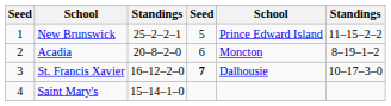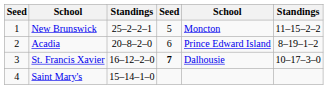New Brunswick | column 5: Prince Edward Island -> Moncton
Acadia | column 5: Moncton -> Prince Edward Island
